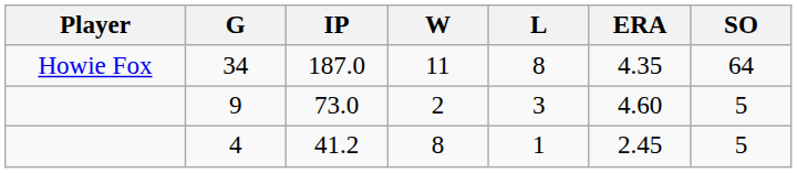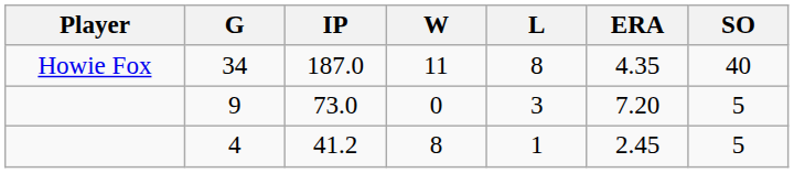34 | SO: 64 -> 40
9 | W: 2 -> 0
9 | ERA: 4.60 -> 7.20
